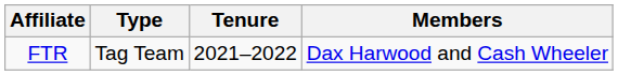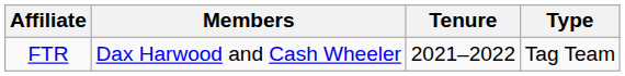columns swapped: Members <-> Type
